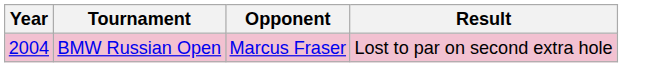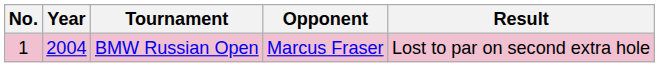+ column: No. | 1
